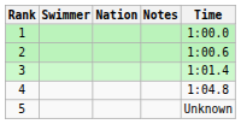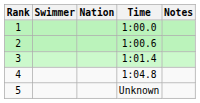columns swapped: Time <-> Notes
